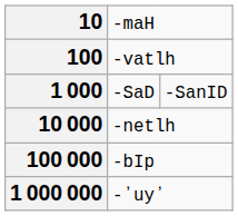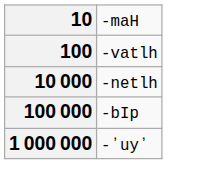- row: 1 000 | -SaD | -SanID
